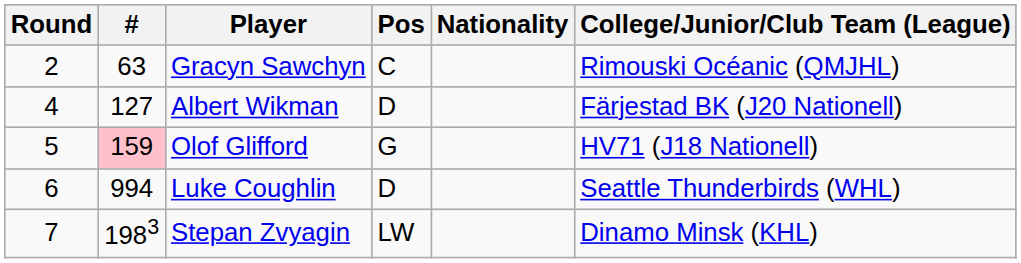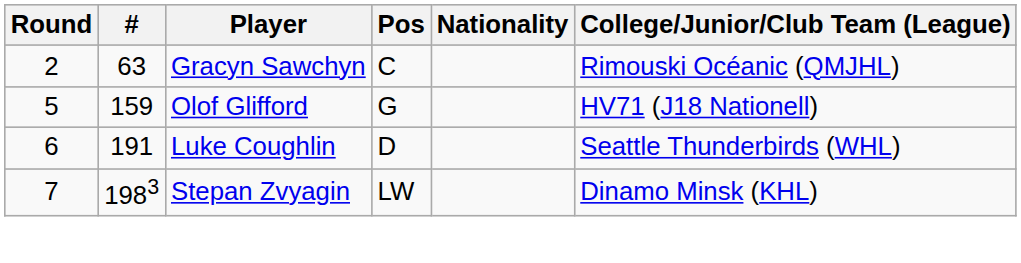- row: 4 | 127 | Albert Wikman | D | Färjestad BK (J20 Nationell)
Olof Glifford | #: pink background -> no background
Luke Coughlin | #: 994 -> 191
